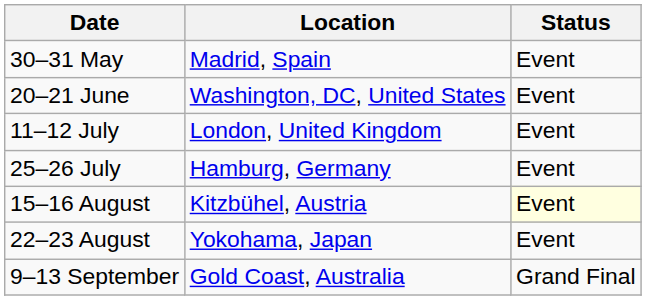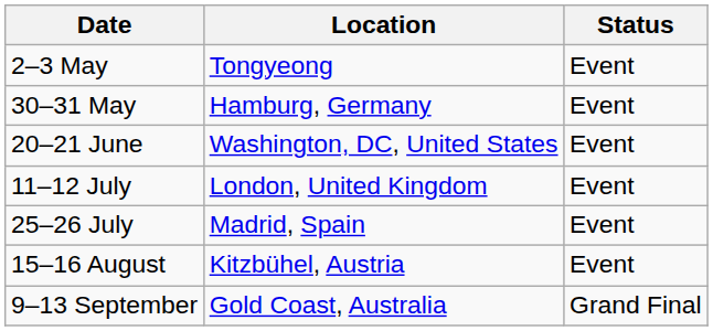+ row: 2–3 May | Tongyeong | Event
30–31 May | Location: Madrid, Spain -> Hamburg, Germany
25–26 July | Location: Hamburg, Germany -> Madrid, Spain
15–16 August | Status: lightyellow background -> no background
- row: 22–23 August | Yokohama, Japan | Event
